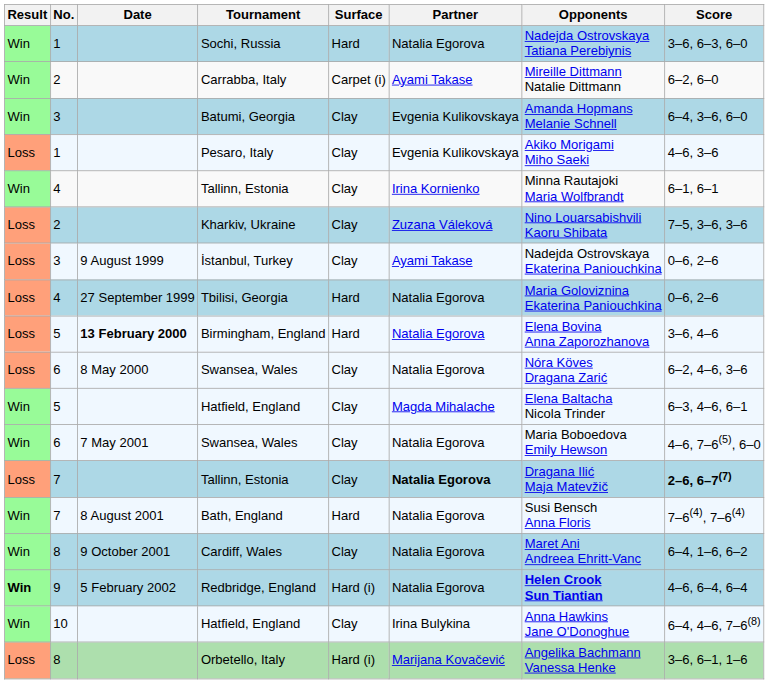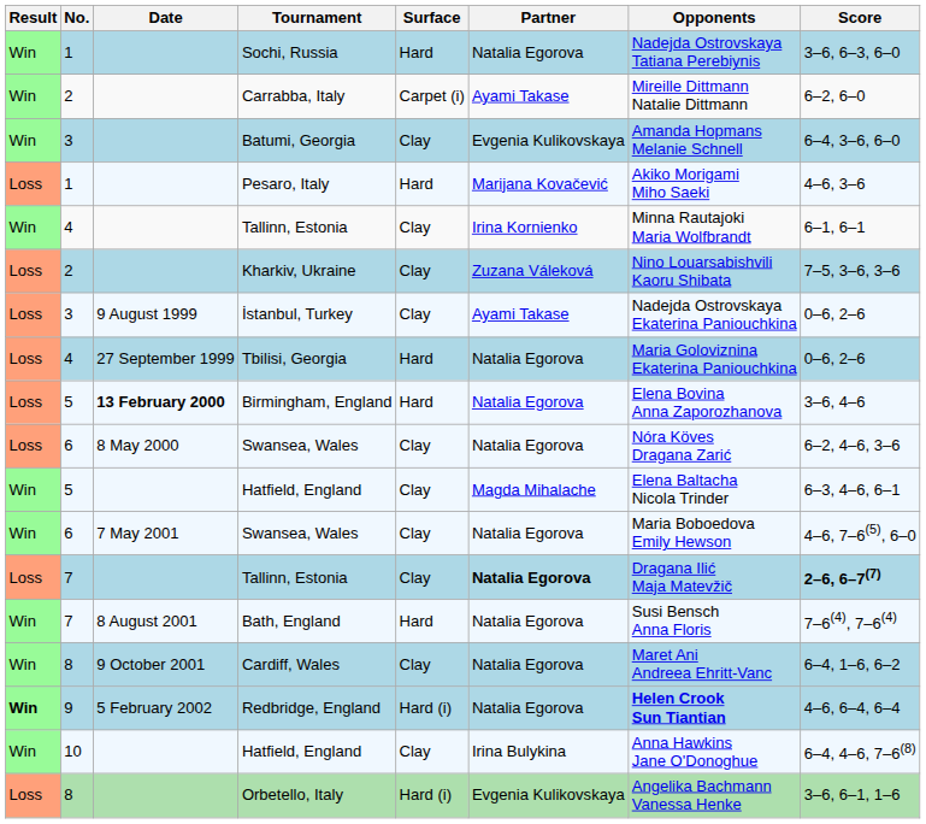Pesaro, Italy | Surface: Clay -> Hard
Pesaro, Italy | Partner: Evgenia Kulikovskaya -> Marijana Kovačević
Orbetello, Italy | Partner: Marijana Kovačević -> Evgenia Kulikovskaya
